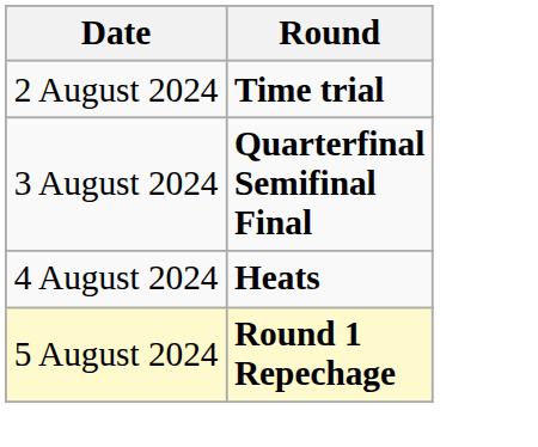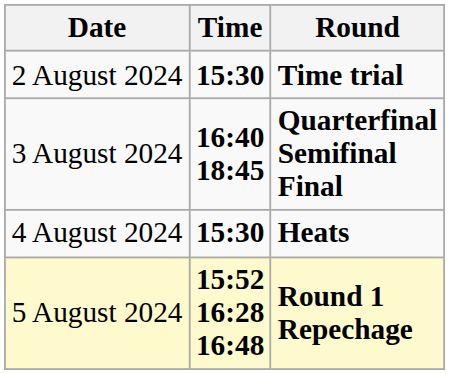+ column: Time | 15:30 | 16:40 18:45 | 15:30 | 15:52 16:28 16:48
